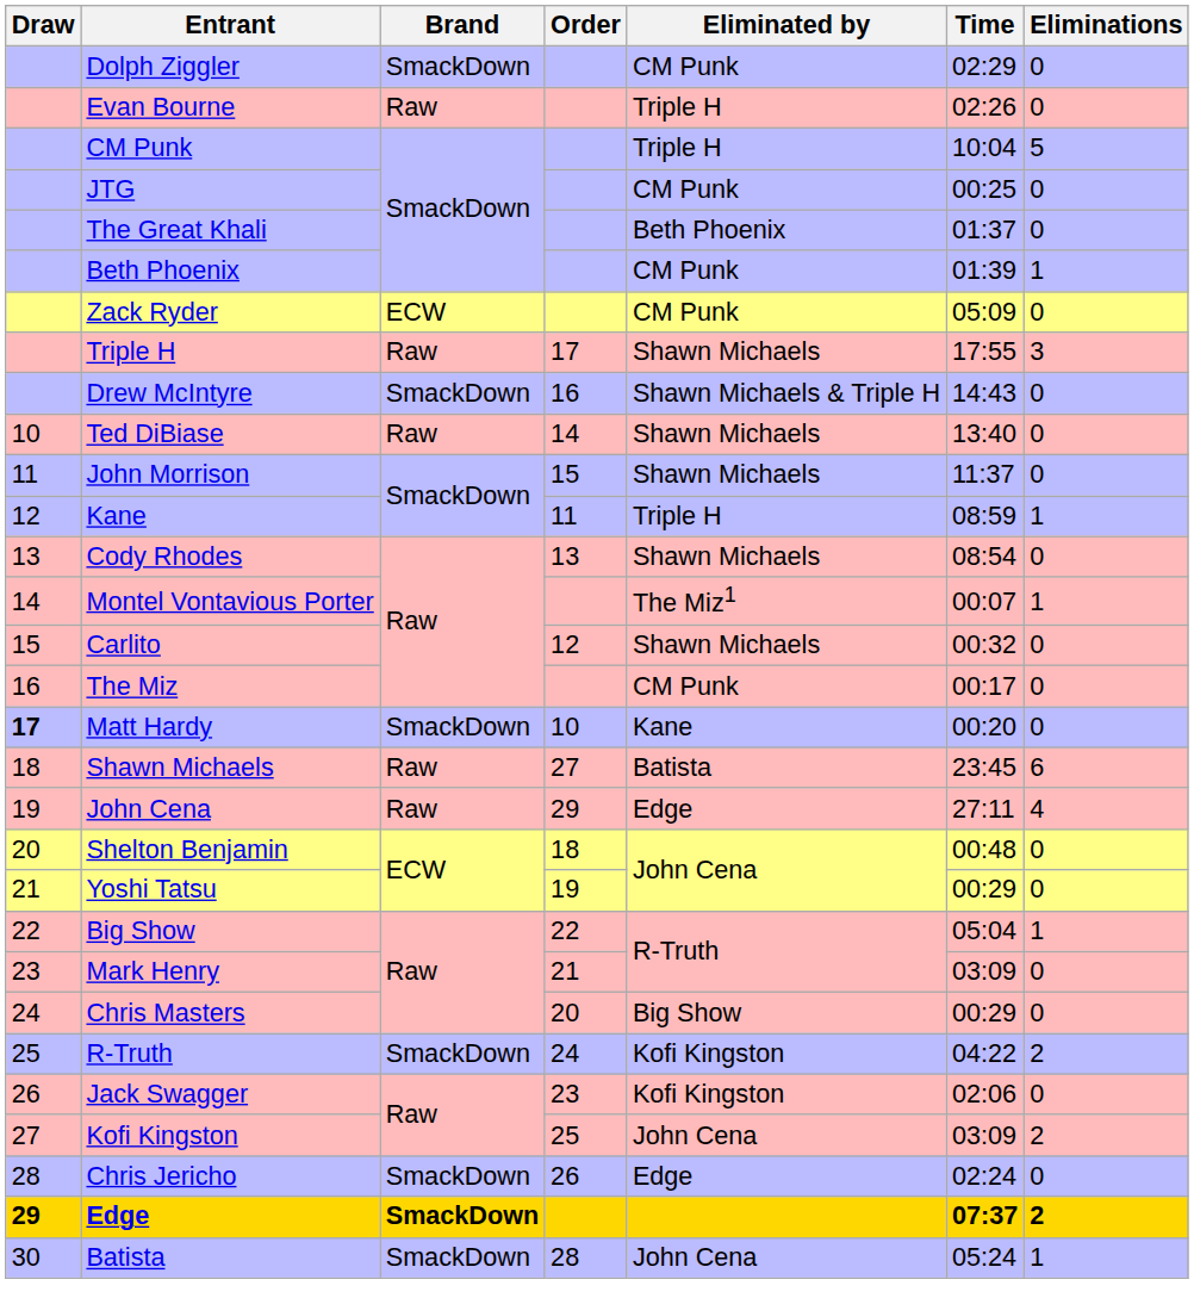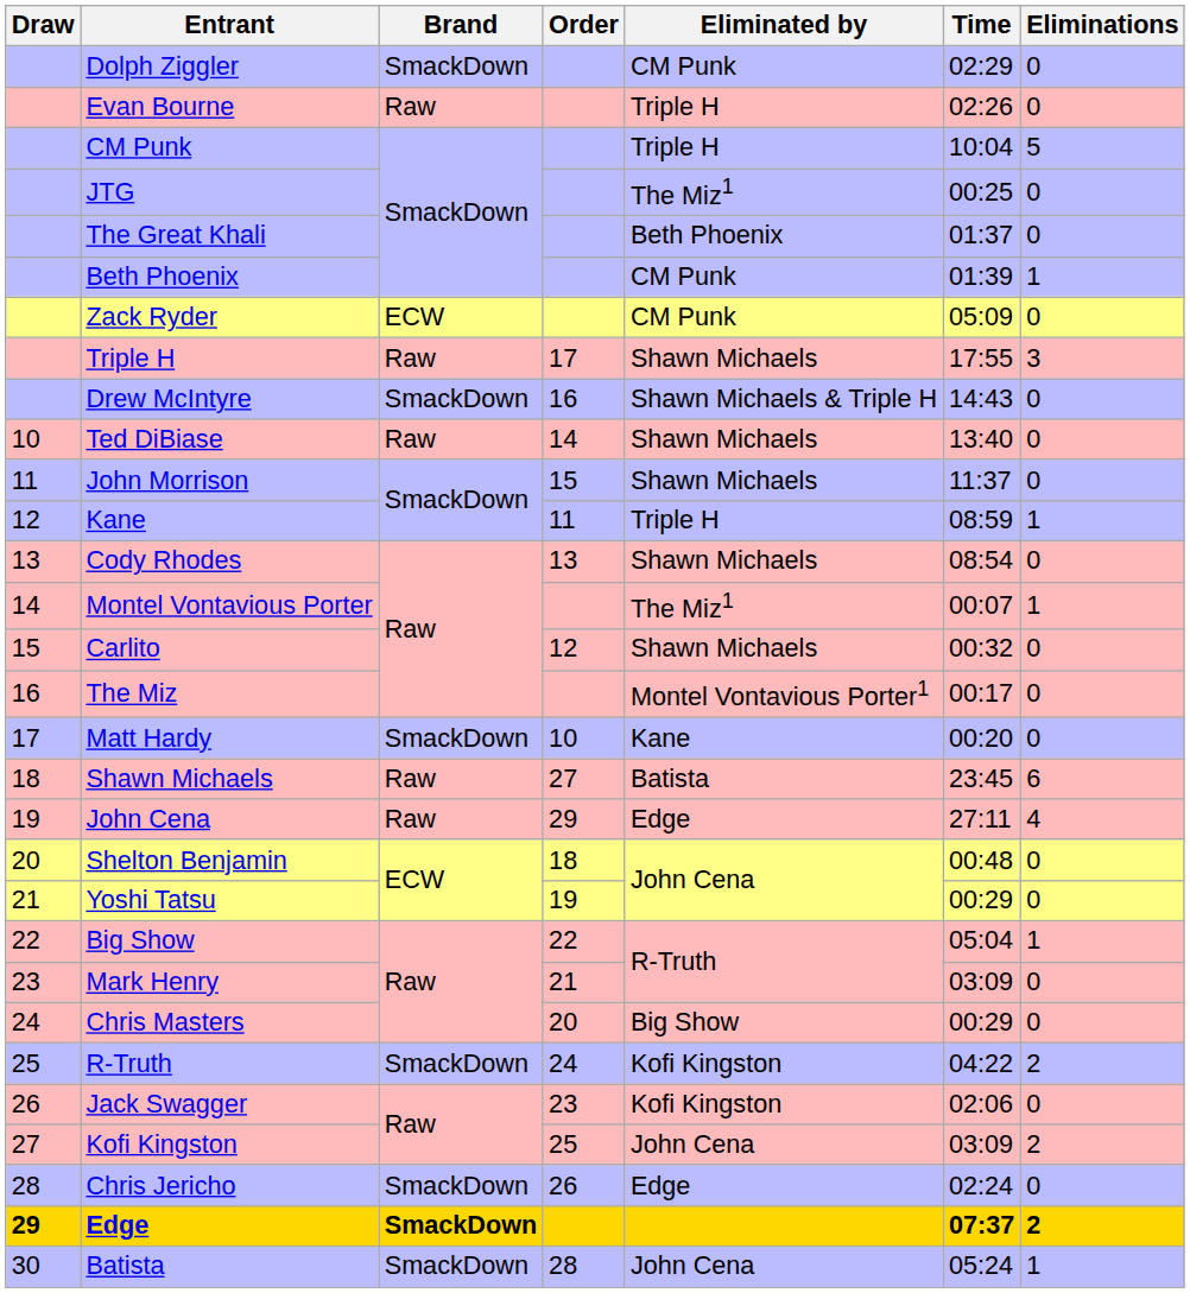JTG | Eliminated by: CM Punk -> The Miz1
The Miz | Eliminated by: CM Punk -> Montel Vontavious Porter1
Matt Hardy | Draw: bold -> normal
